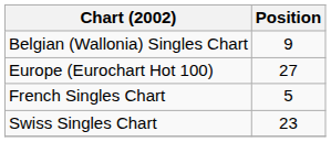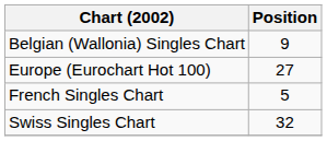Swiss Singles Chart | Position: 23 -> 32
